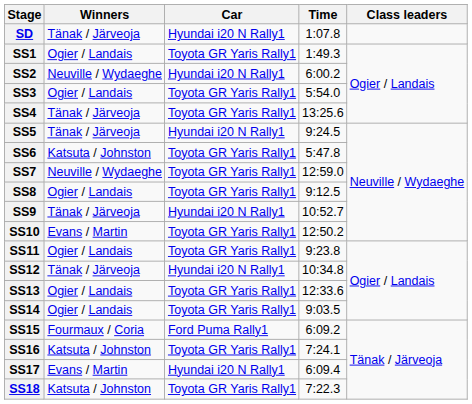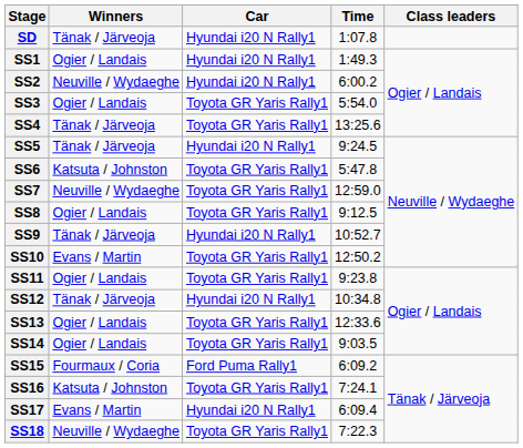SS1 | Car: Toyota GR Yaris Rally1 -> Hyundai i20 N Rally1
SS18 | Winners: Katsuta / Johnston -> Neuville / Wydaeghe
